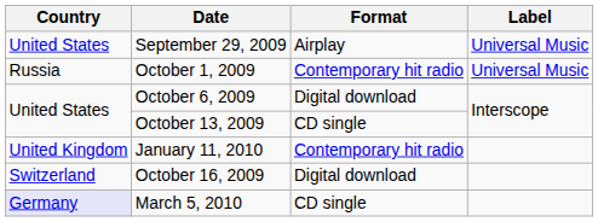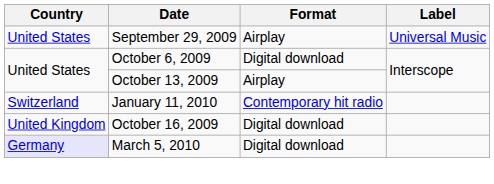- row: Russia | October 1, 2009 | Contemporary hit radio | Universal Music
October 13, 2009 | Format: CD single -> Airplay
January 11, 2010 | Country: United Kingdom -> Switzerland
October 16, 2009 | Country: Switzerland -> United Kingdom
March 5, 2010 | Format: CD single -> Digital download
